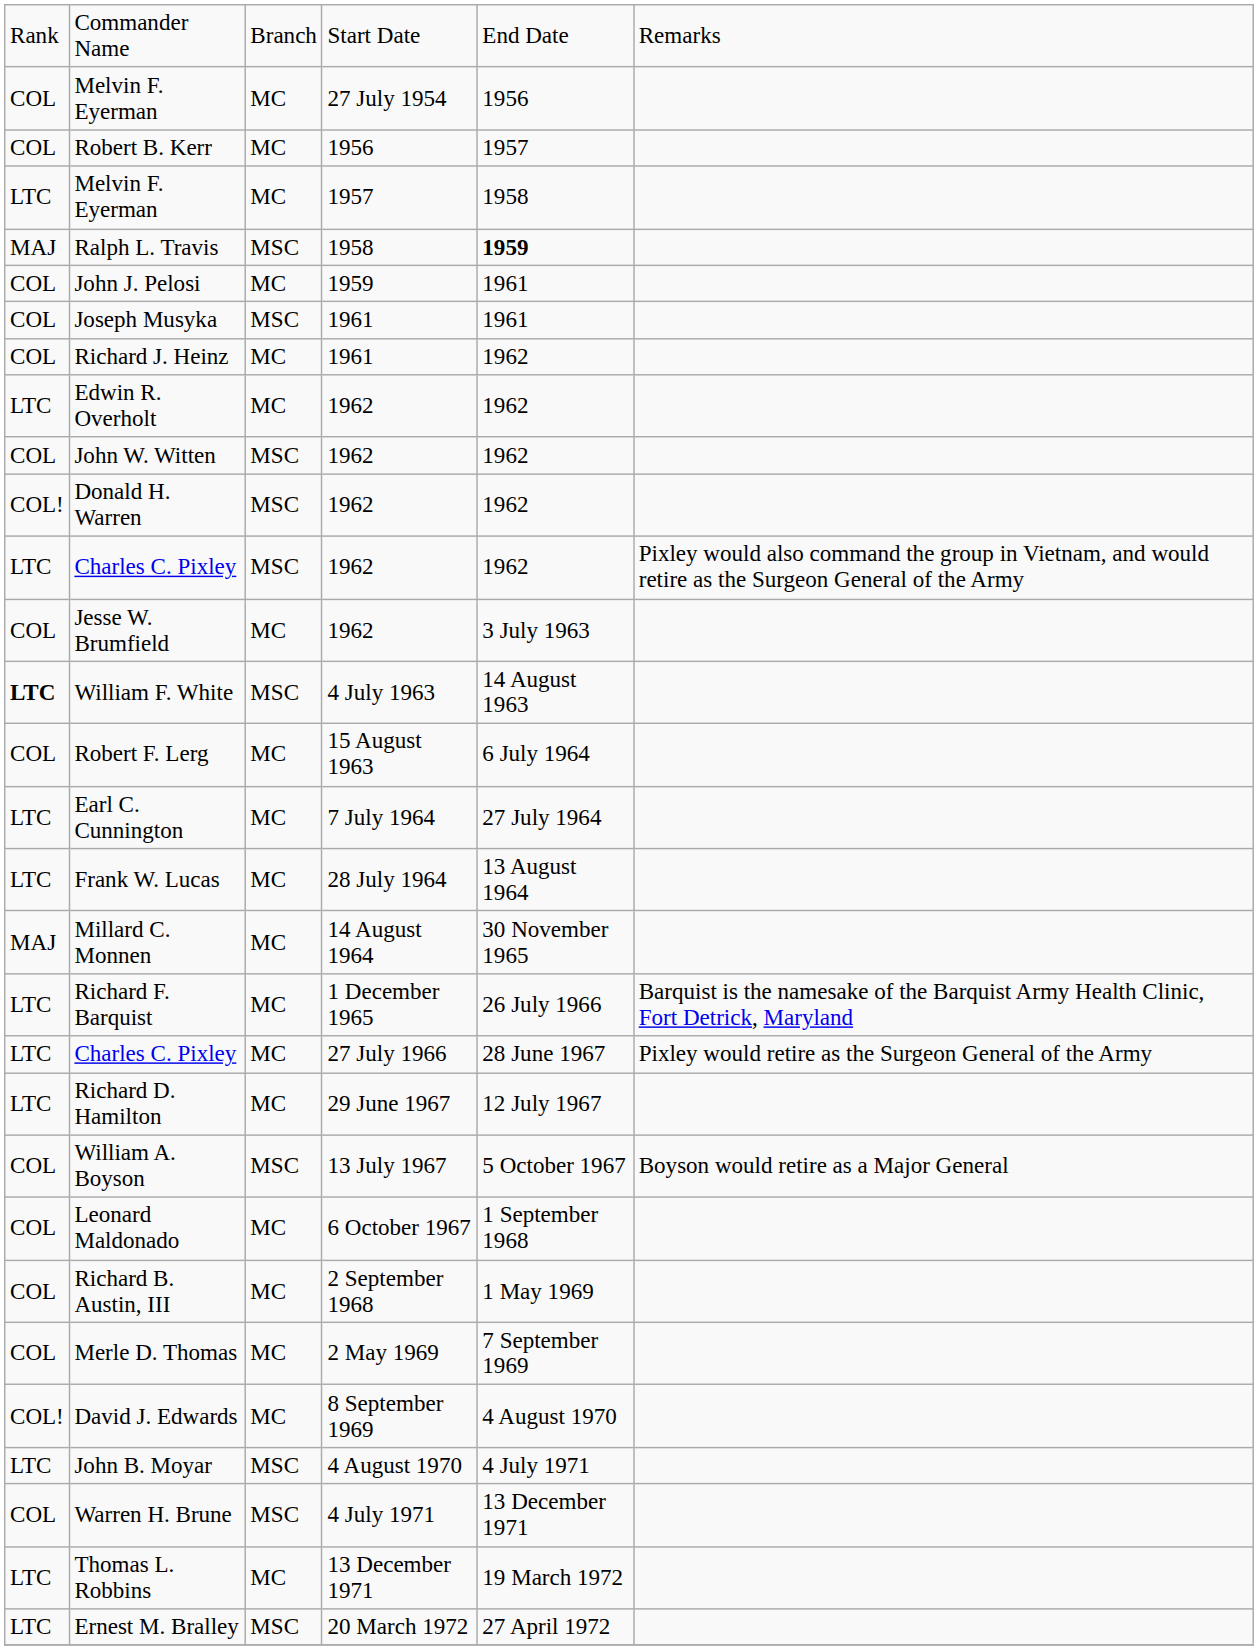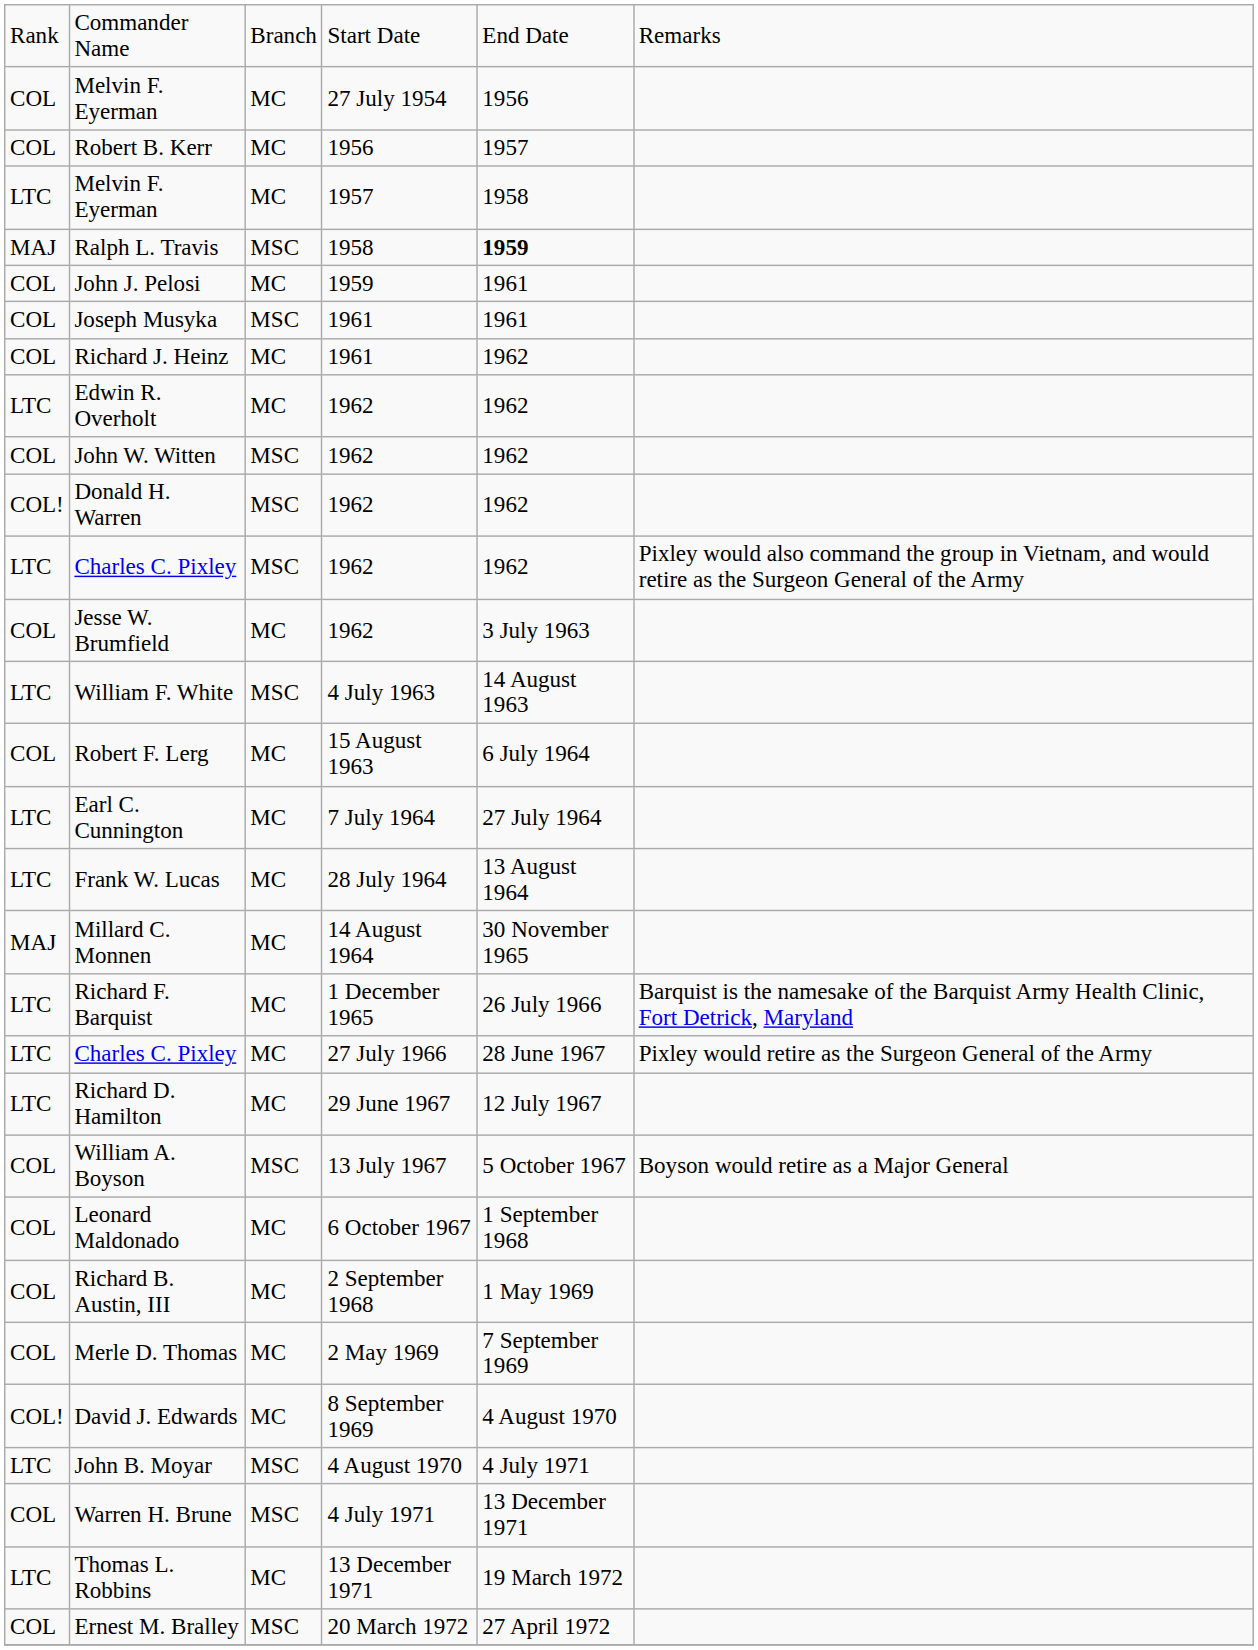William F. White | column 1: bold -> normal
Ernest M. Bralley | column 1: LTC -> COL
